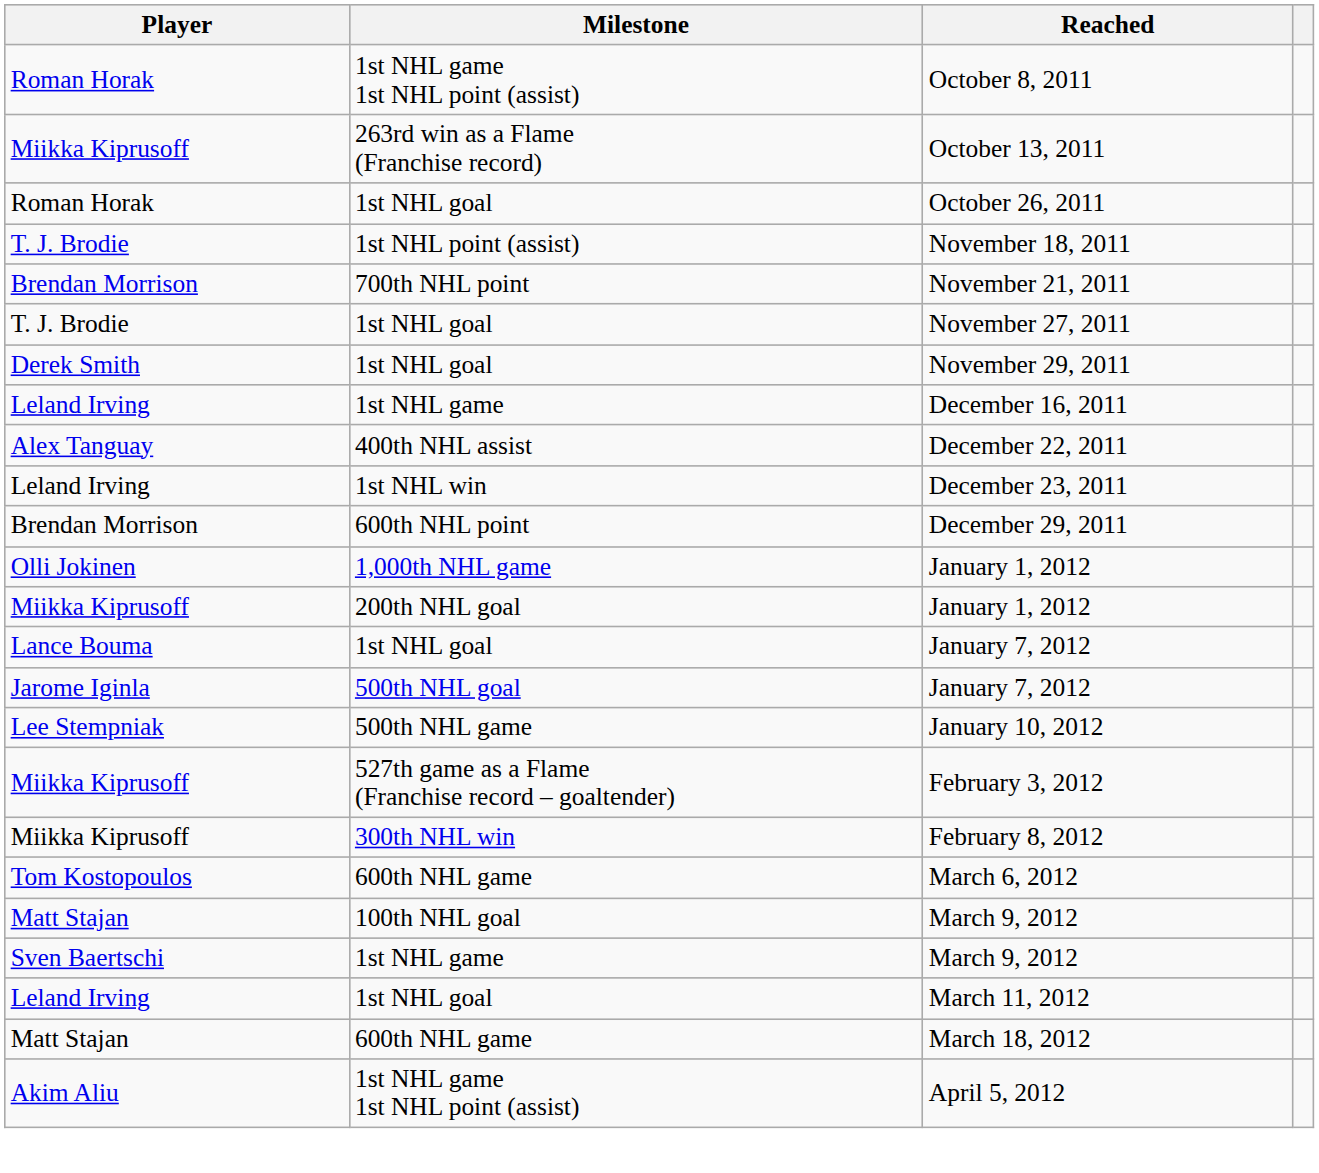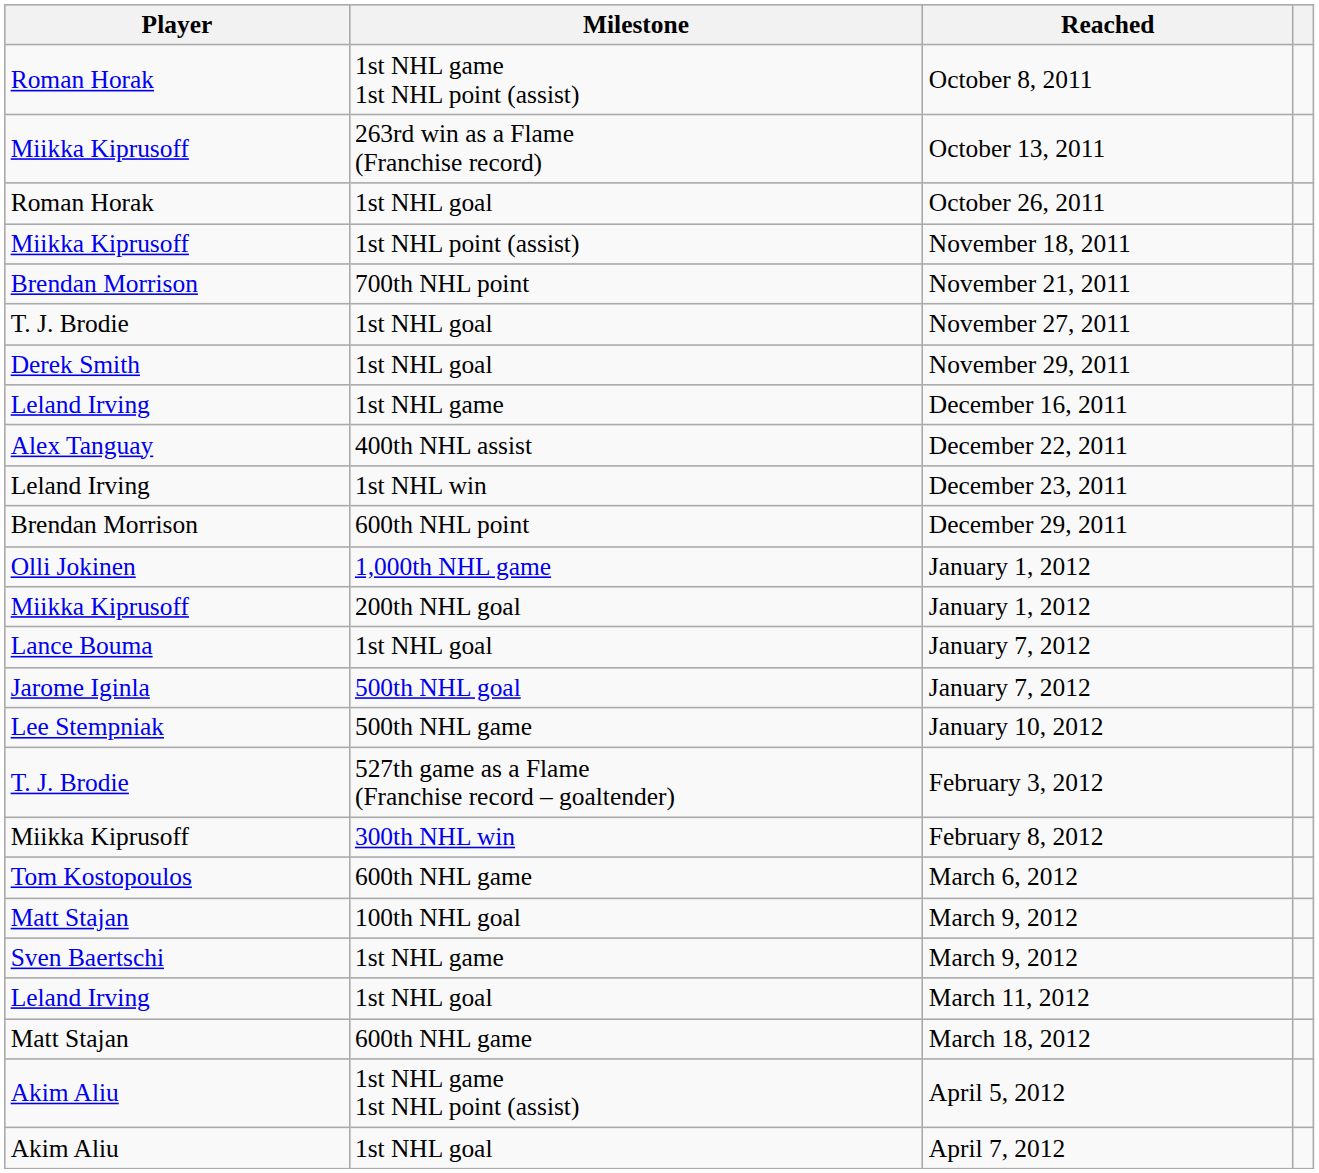November 18, 2011 | Player: T. J. Brodie -> Miikka Kiprusoff
February 3, 2012 | Player: Miikka Kiprusoff -> T. J. Brodie
+ row: Akim Aliu | 1st NHL goal | April 7, 2012
